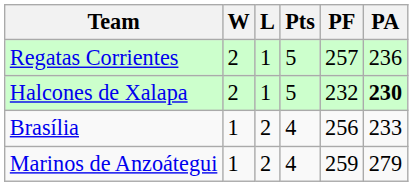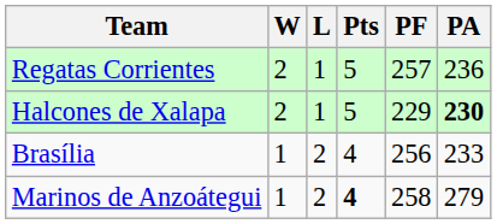Halcones de Xalapa | PF: 232 -> 229
Marinos de Anzoátegui | Pts: normal -> bold
Marinos de Anzoátegui | PF: 259 -> 258
